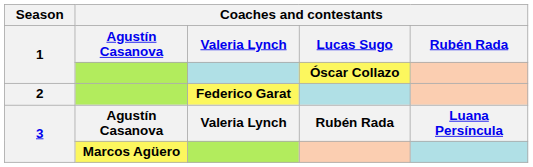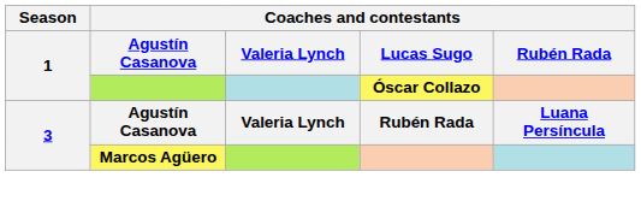- row: 2 | Federico Garat
